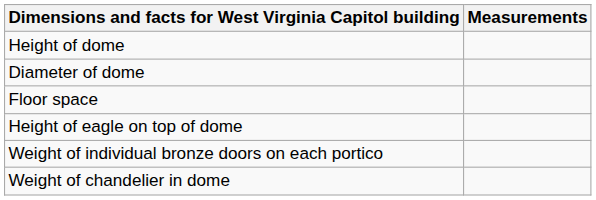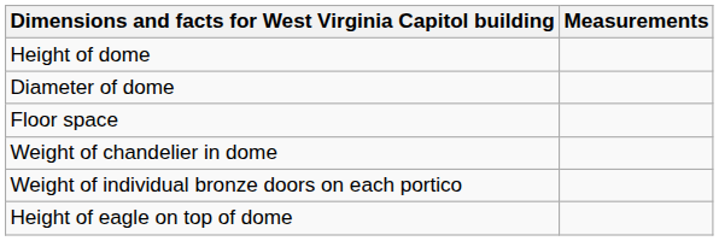rows swapped: Weight of chandelier in dome <-> Height of eagle on top of dome
